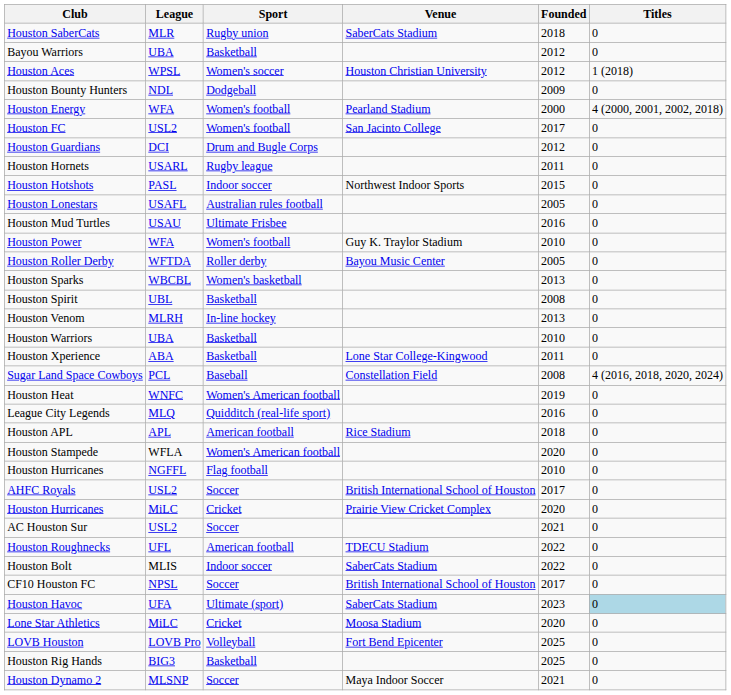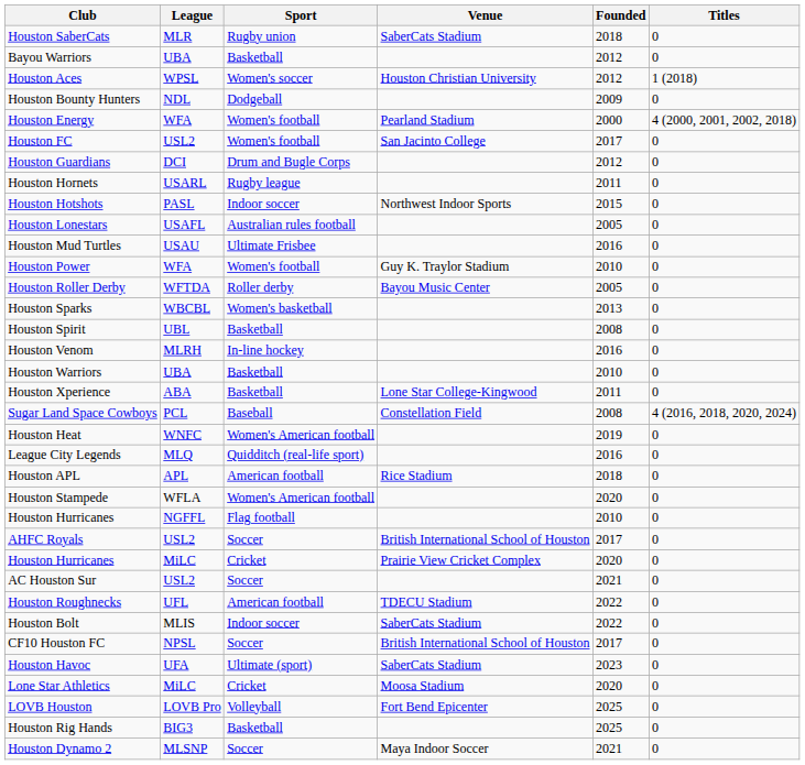Houston Venom | Founded: 2013 -> 2016
Houston Havoc | Titles: lightblue background -> no background
